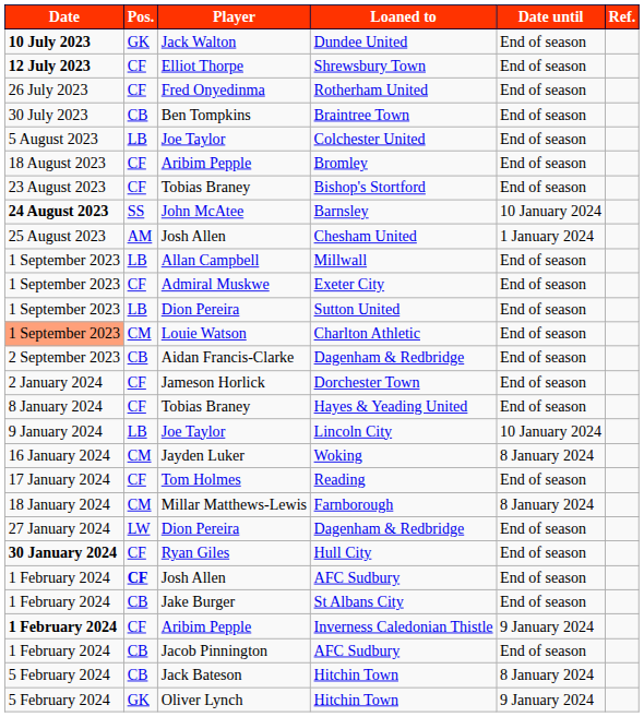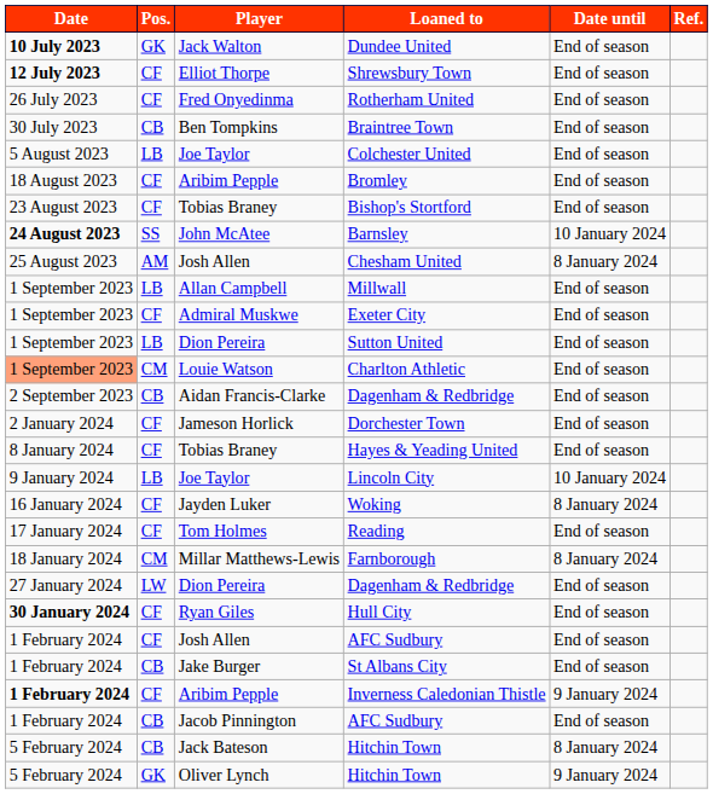Chesham United | Date until: 1 January 2024 -> 8 January 2024
Woking | Pos.: CM -> CF
Josh Allen / AFC Sudbury | Pos.: bold -> normal
